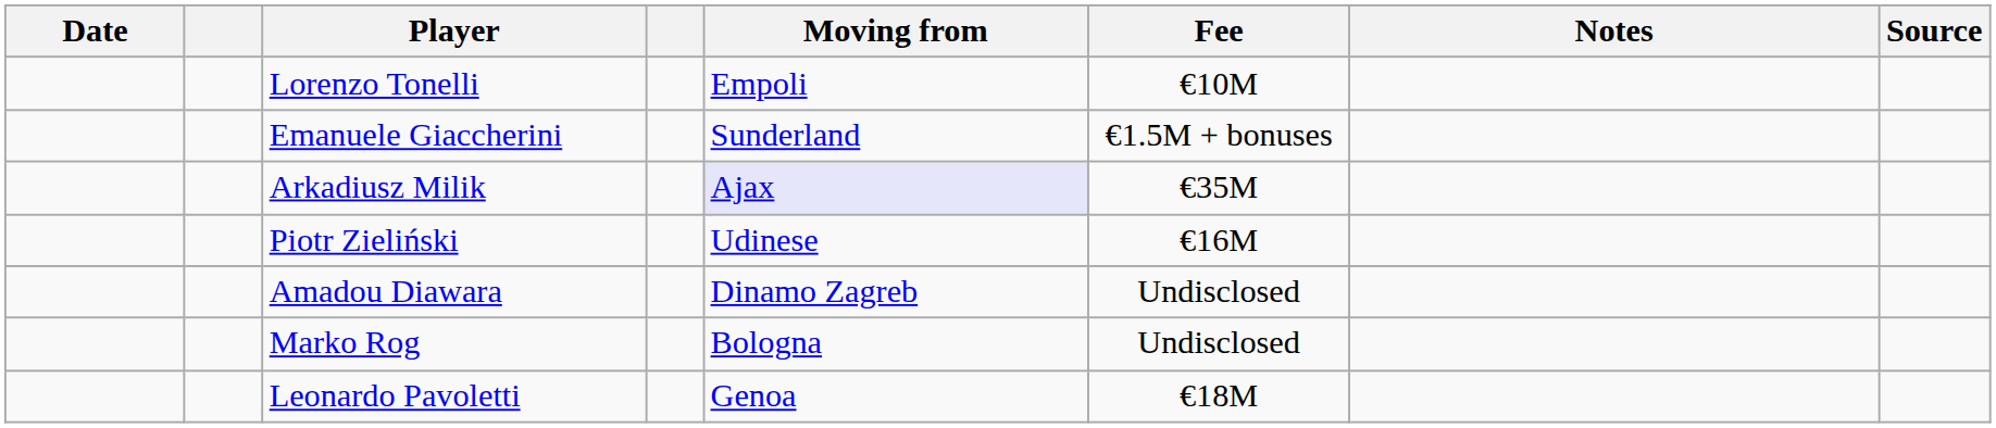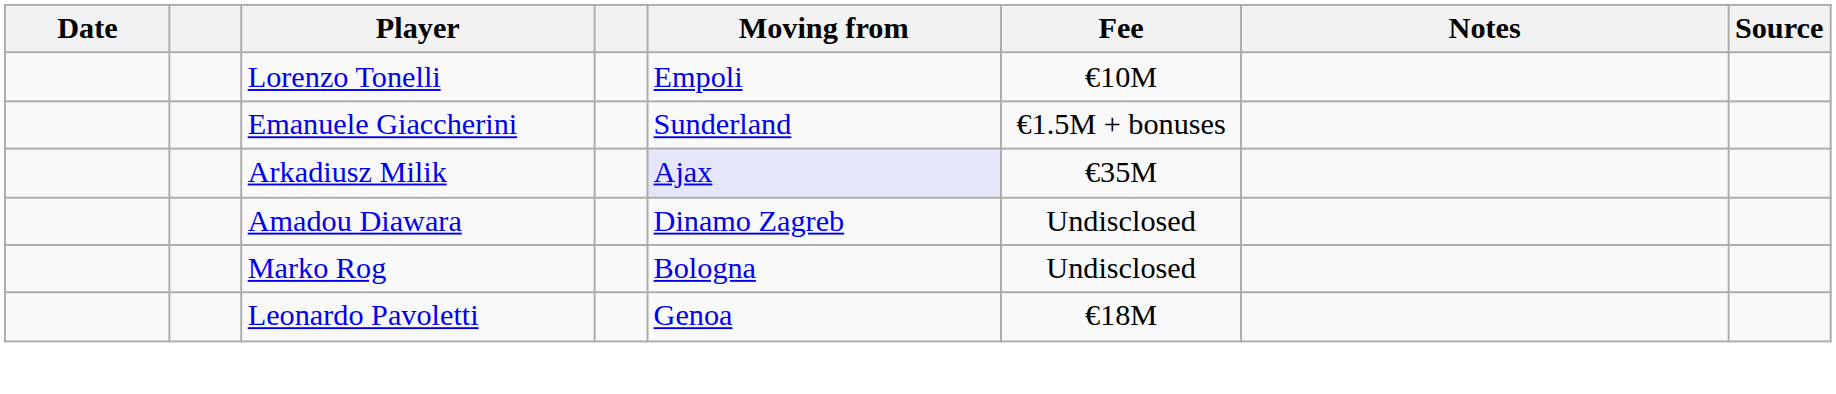- row: Piotr Zieliński | Udinese | €16M
